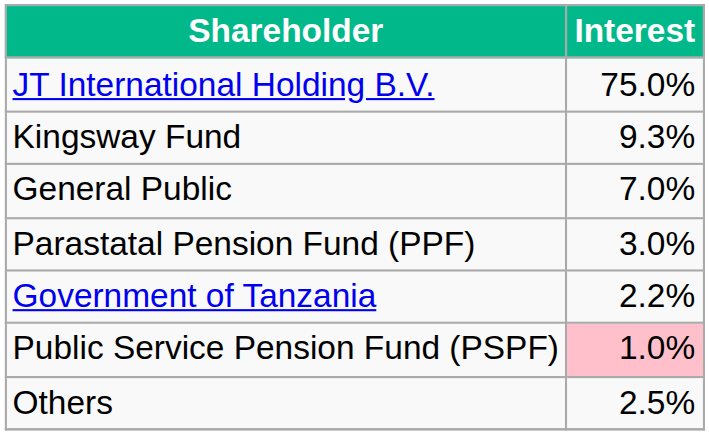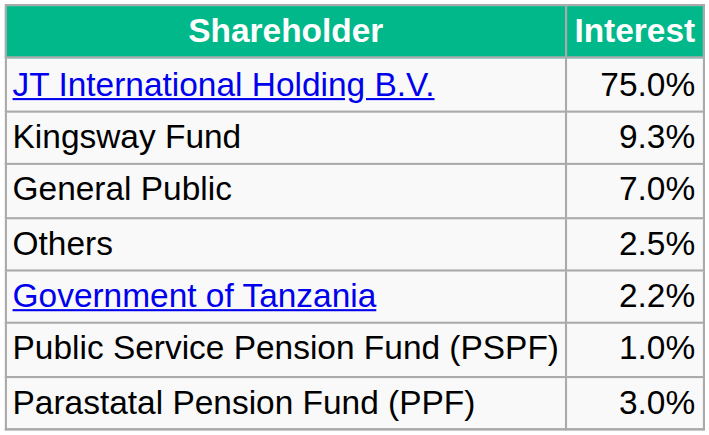rows swapped: Parastatal Pension Fund (PPF) <-> Others
Public Service Pension Fund (PSPF) | Interest: pink background -> no background
